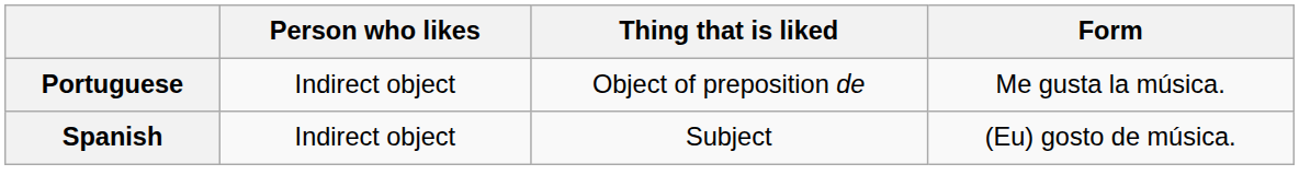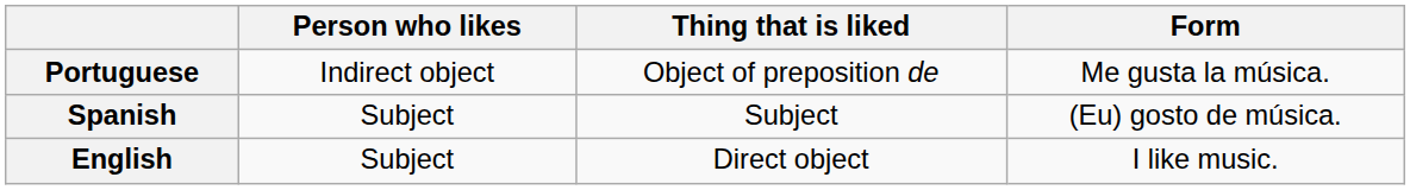Spanish | Person who likes: Indirect object -> Subject
+ row: English | Subject | Direct object | I like music.
